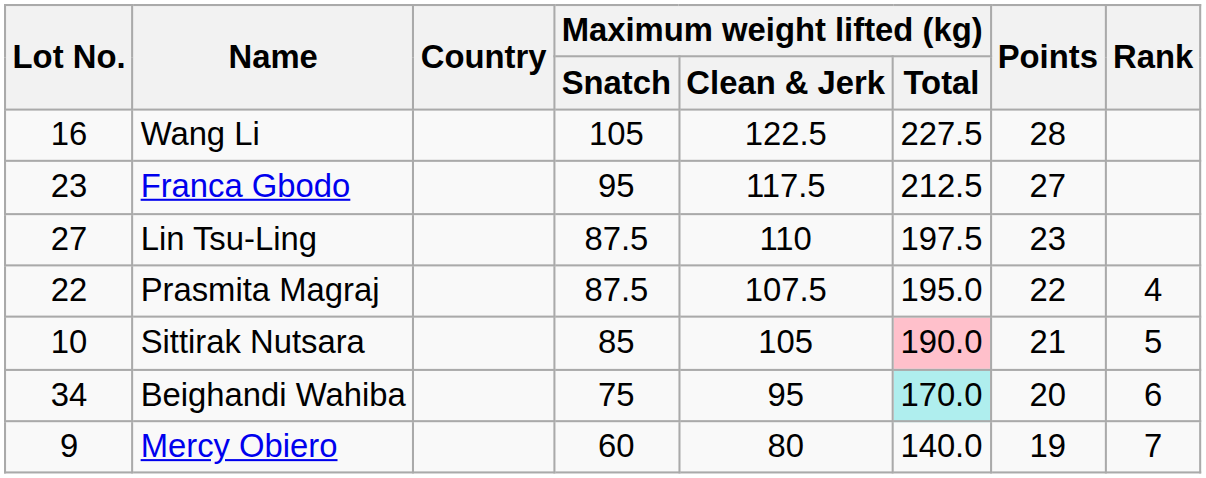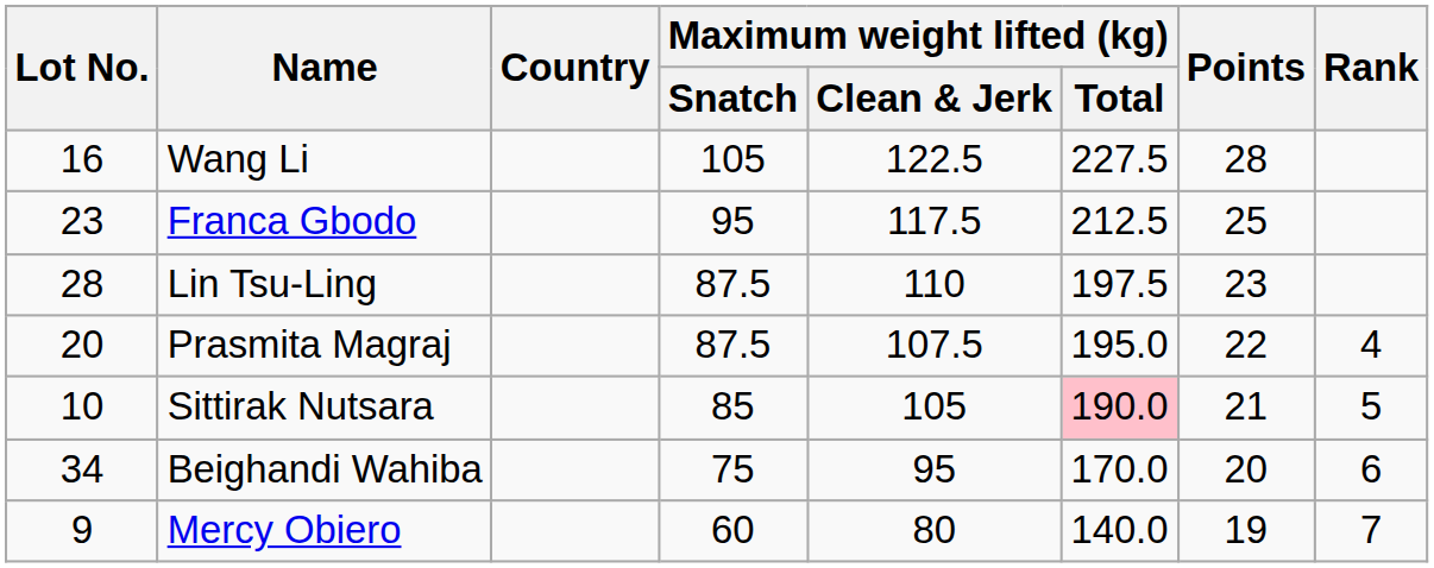Franca Gbodo | Points: 27 -> 25
Lin Tsu-Ling | Lot No.: 27 -> 28
Prasmita Magraj | Lot No.: 22 -> 20
Beighandi Wahiba | Maximum weight lifted (kg) / Total: paleturquoise background -> no background
